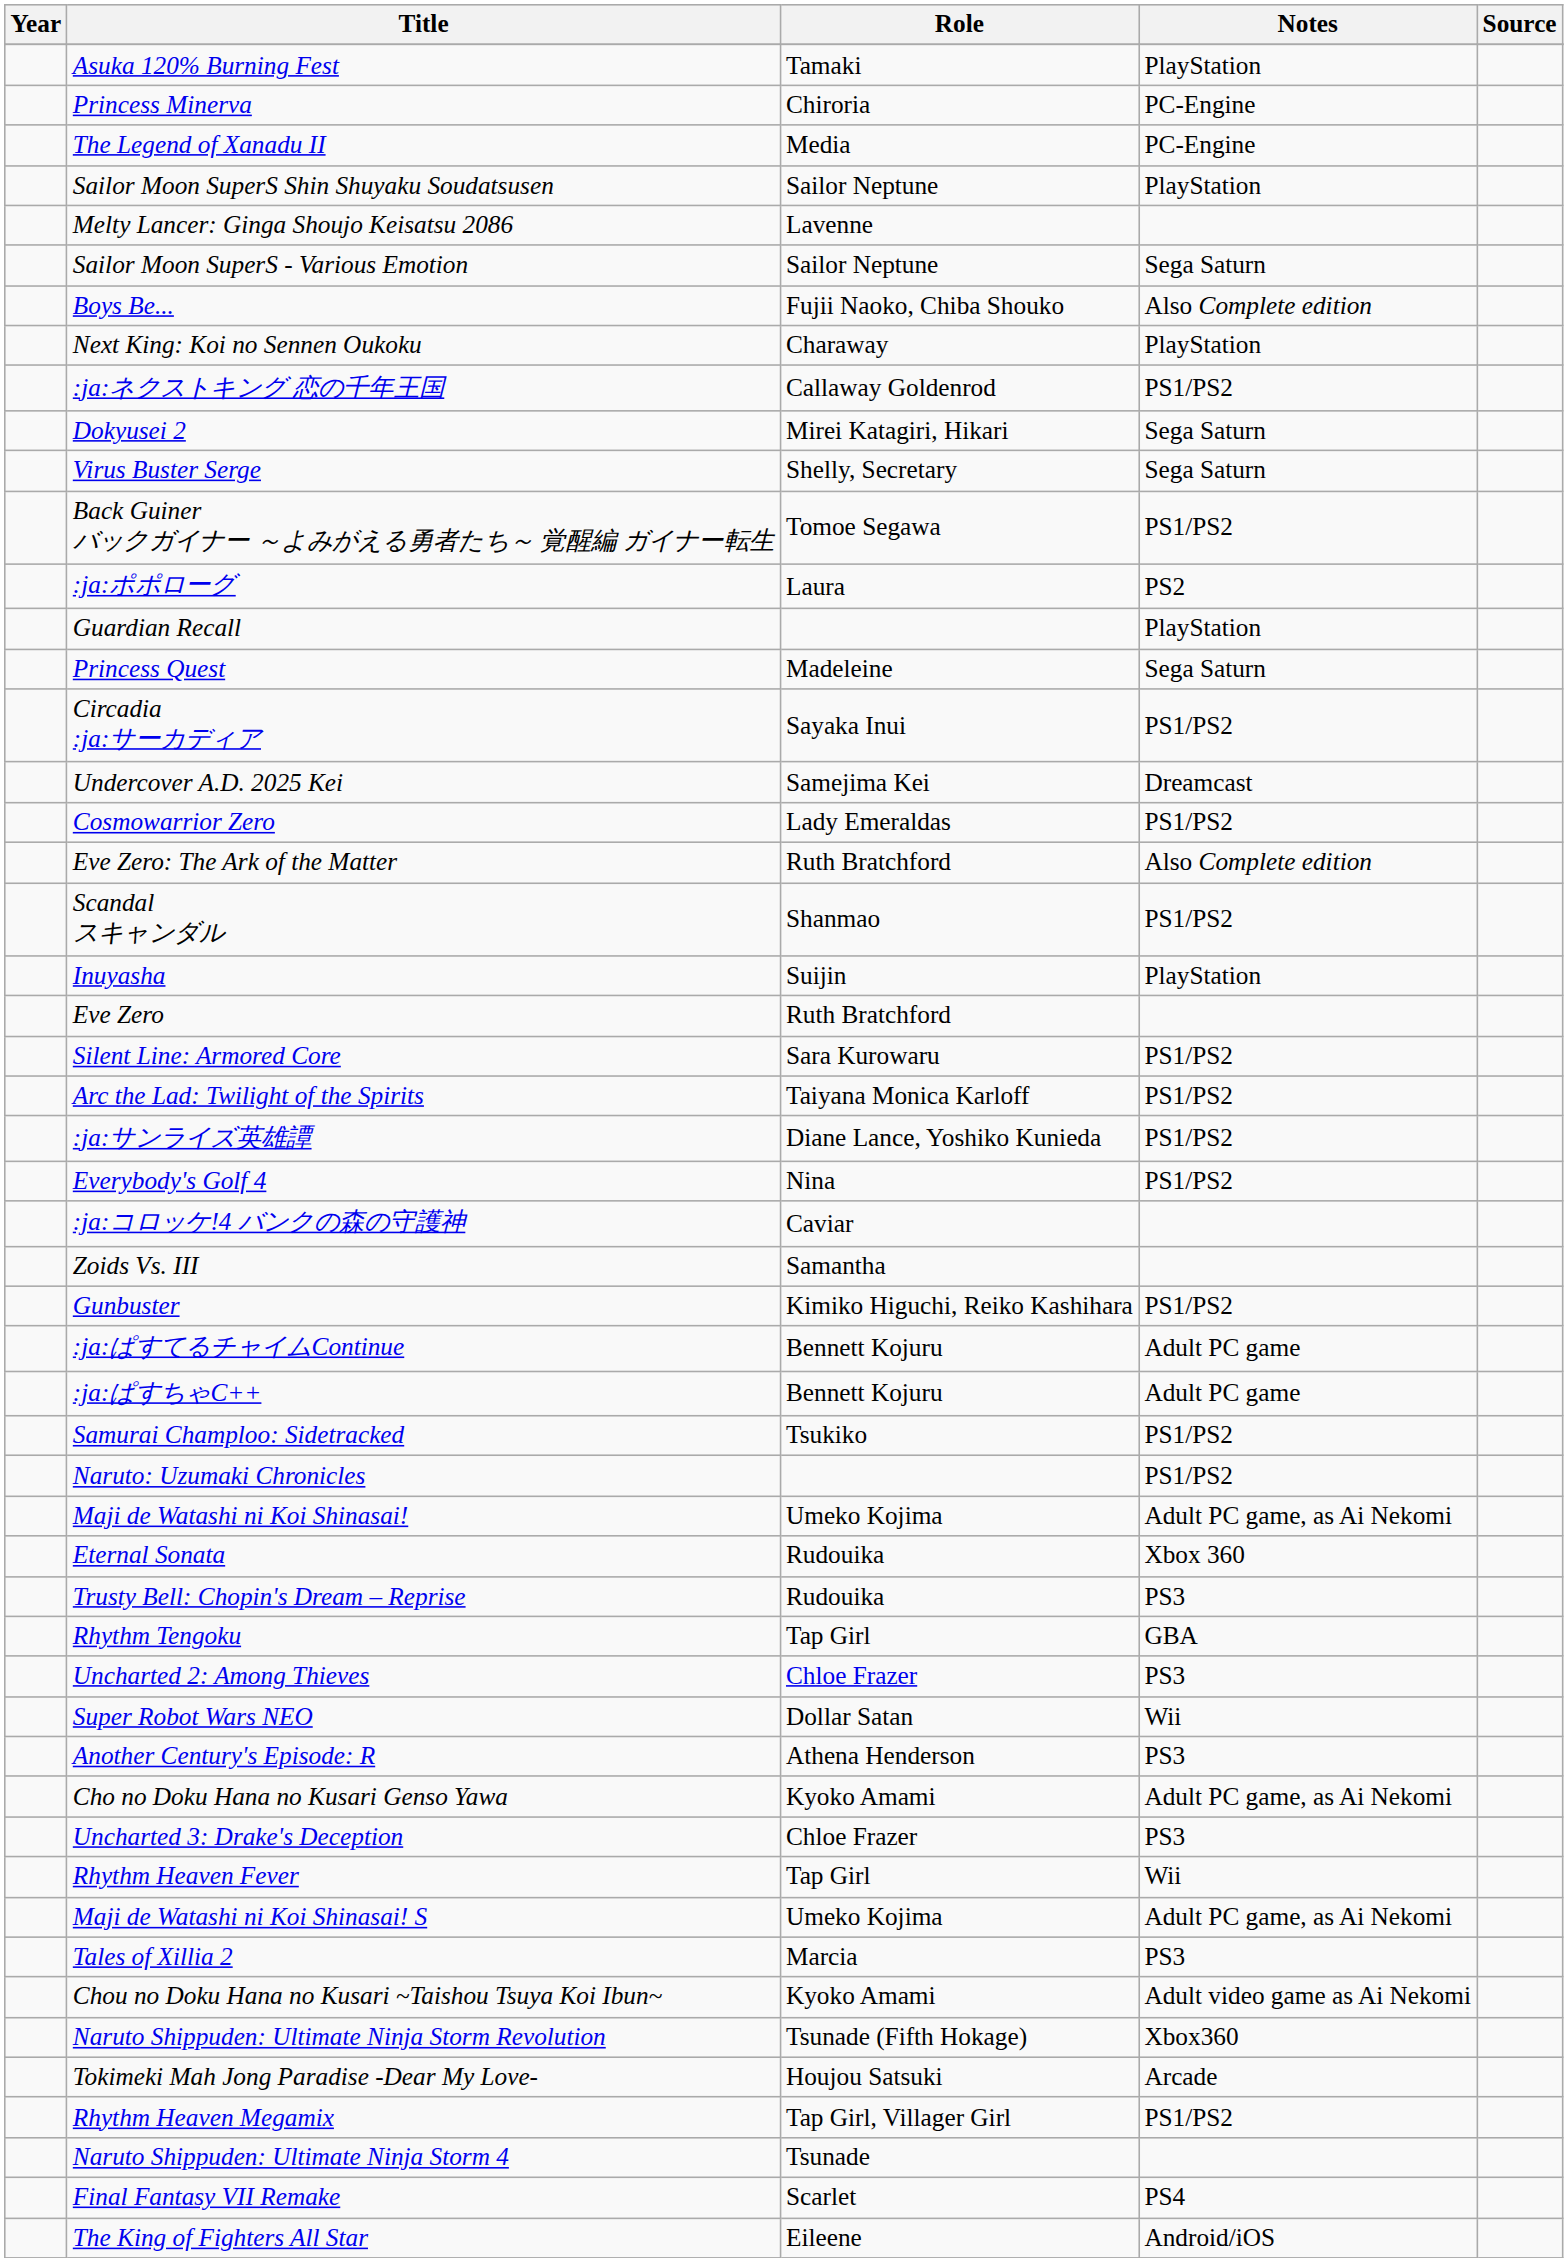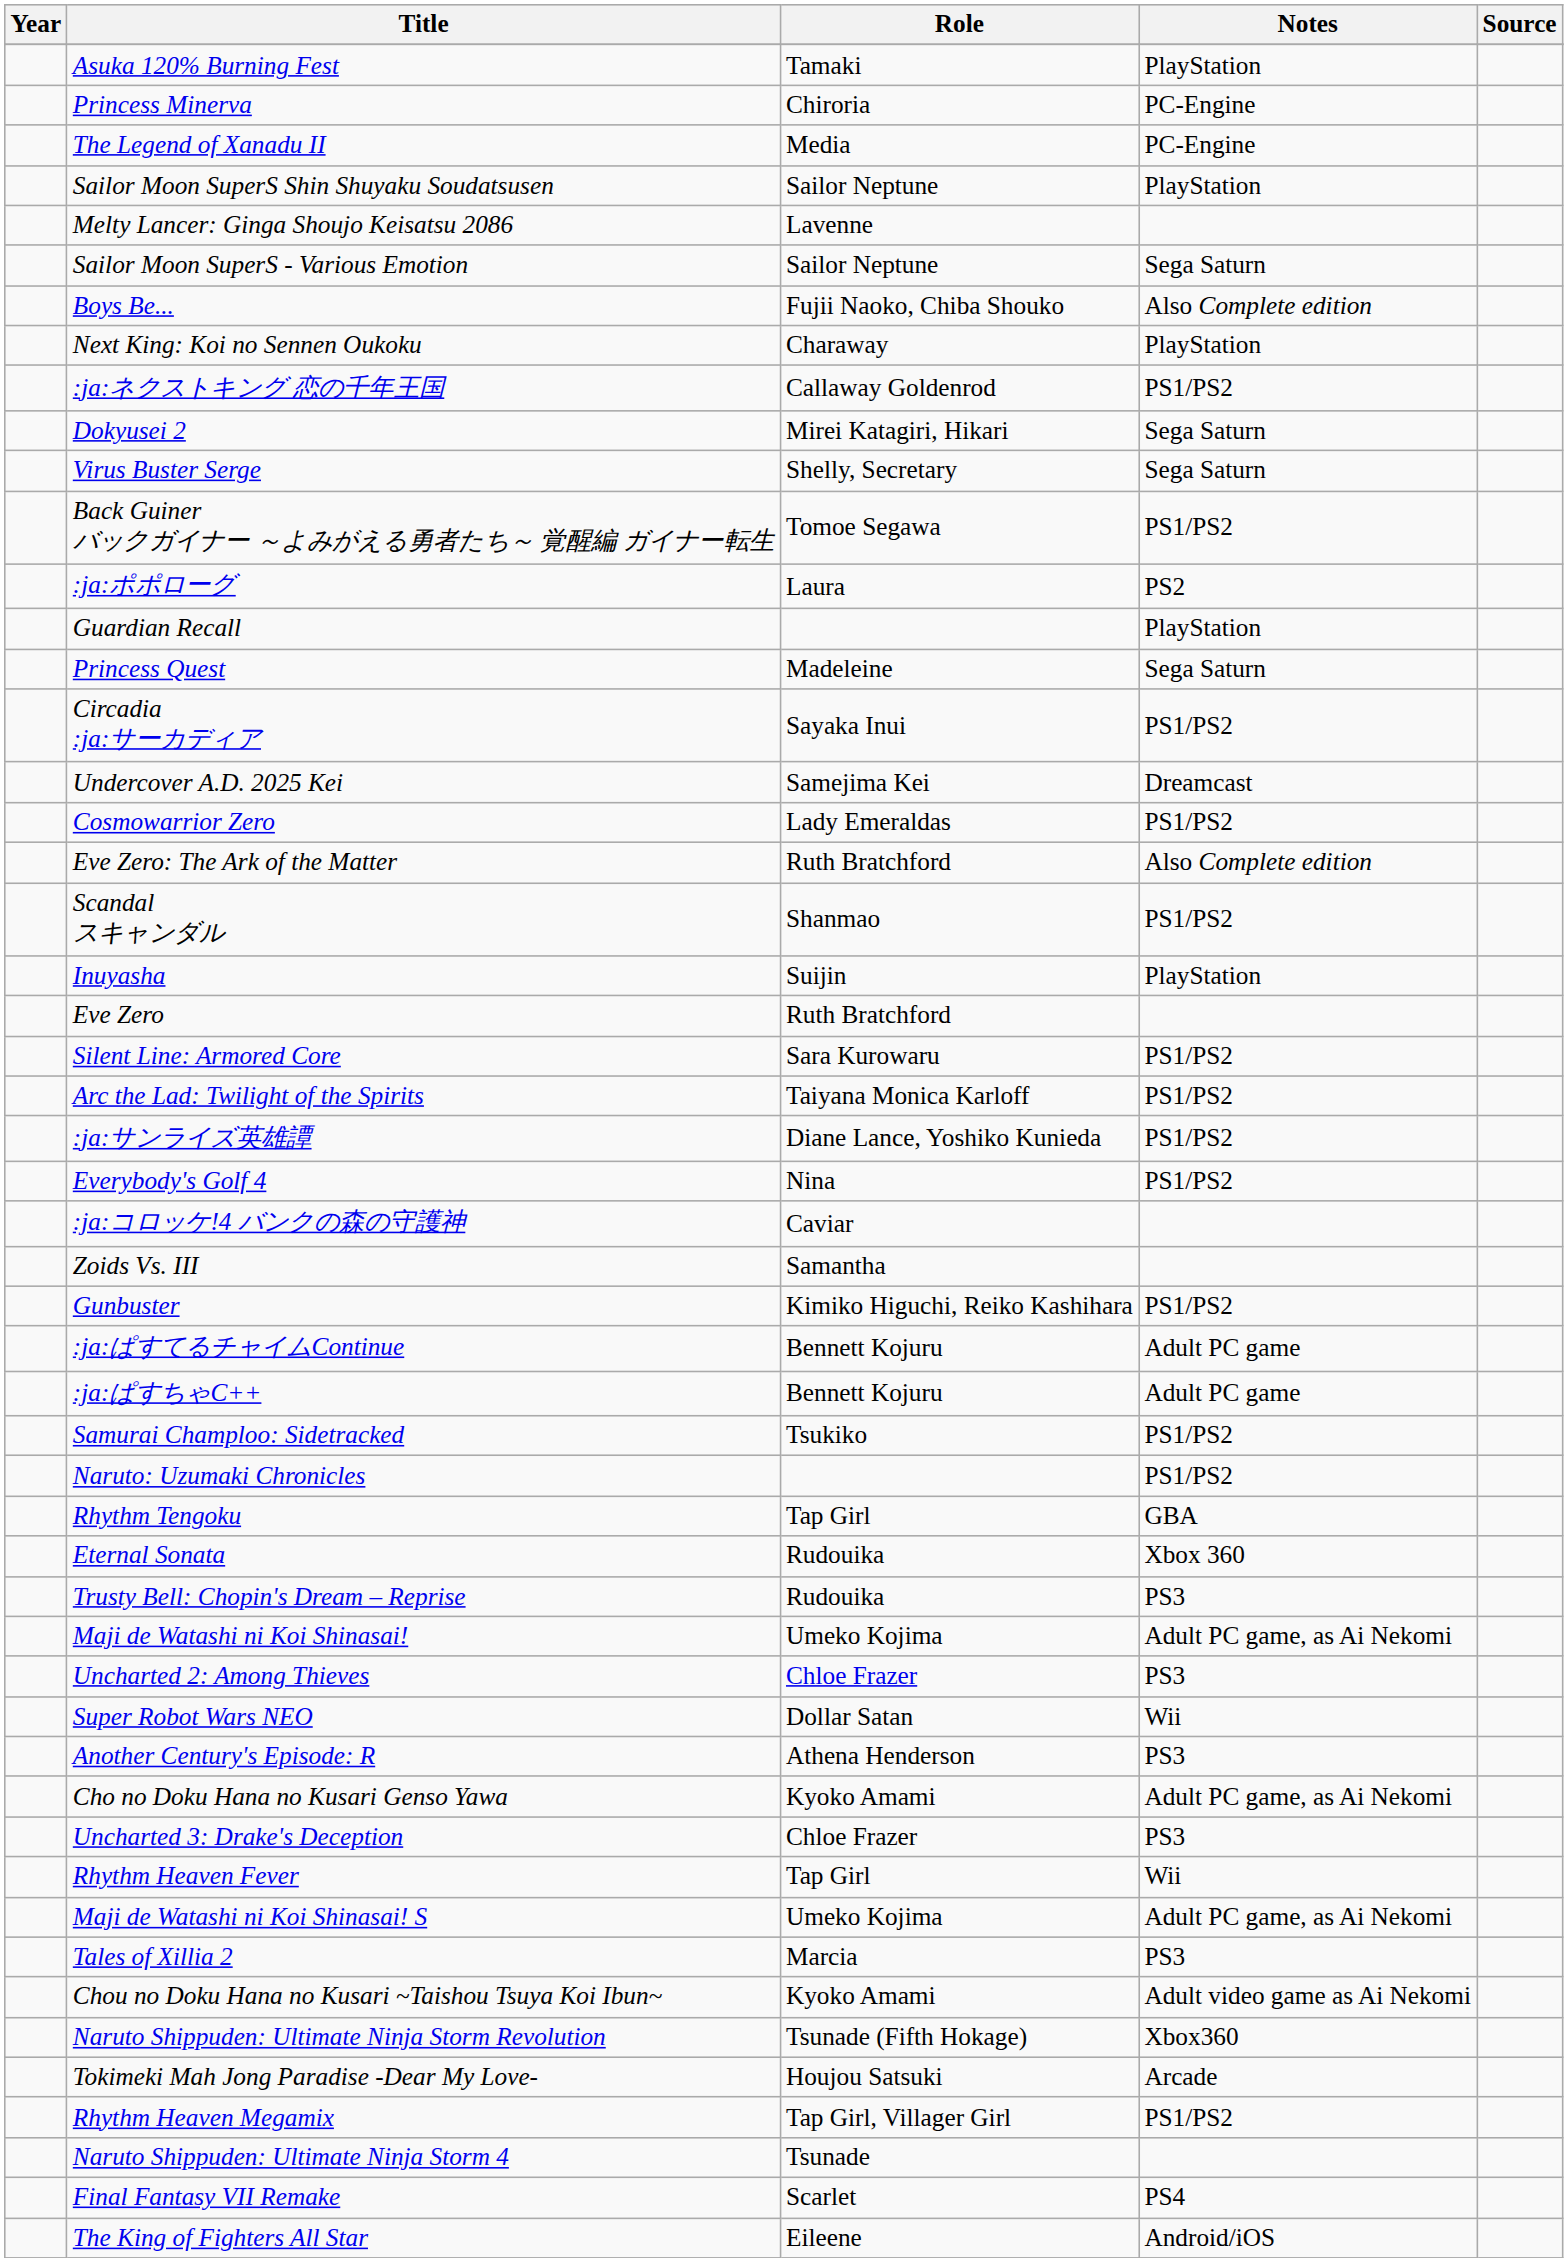rows swapped: Rhythm Tengoku <-> Maji de Watashi ni Koi Shinasai!
